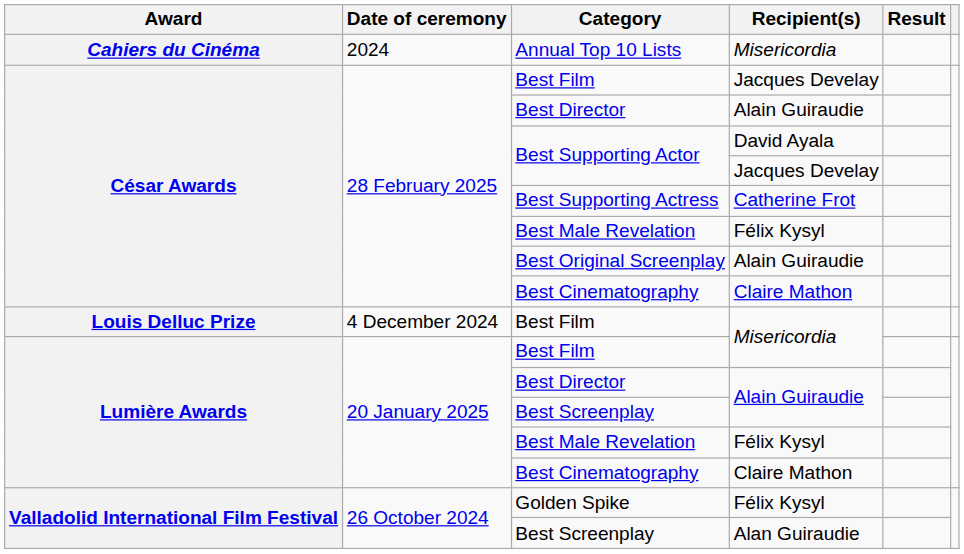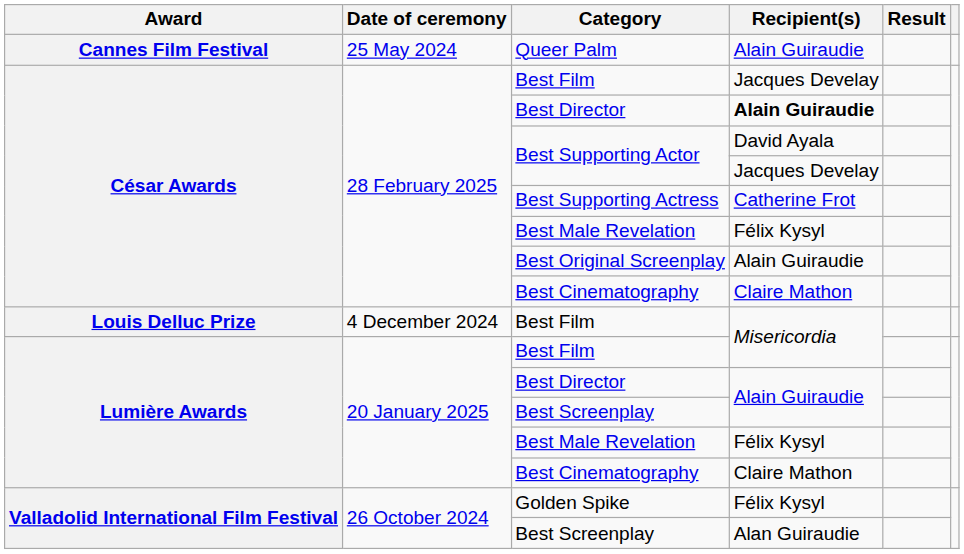- row: Cahiers du Cinéma | 2024 | Annual Top 10 Lists | Misericordia
+ row: Cannes Film Festival | 25 May 2024 | Queer Palm | Alain Guiraudie
César Awards / Best Director | Recipient(s): normal -> bold
